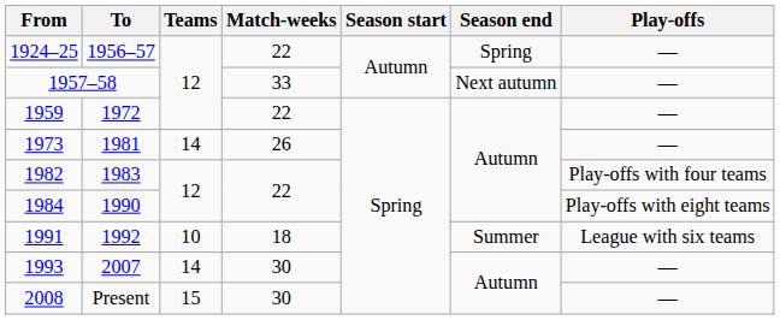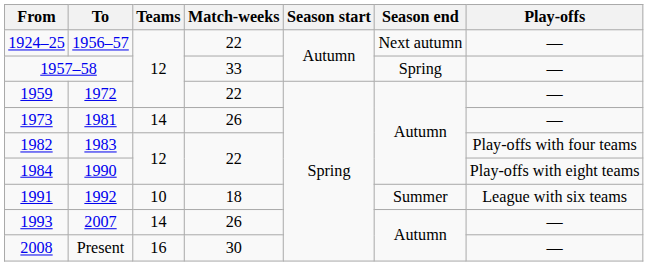1924–25 | Season end: Spring -> Next autumn
1957–58 | Season end: Next autumn -> Spring
1993 | Match-weeks: 30 -> 26
2008 | Teams: 15 -> 16
